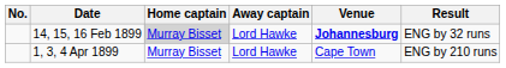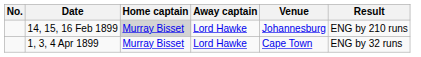14, 15, 16 Feb 1899 | Venue: bold -> normal
14, 15, 16 Feb 1899 | Result: ENG by 32 runs -> ENG by 210 runs
1, 3, 4 Apr 1899 | Result: ENG by 210 runs -> ENG by 32 runs
